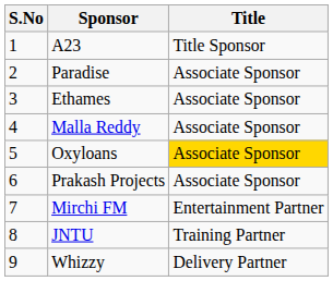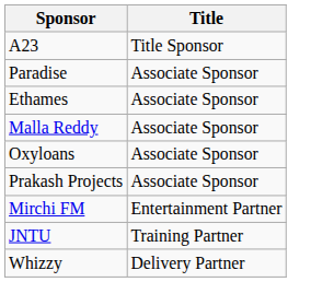- column: S.No | 1 | 2 | 3 | 4 | 5 | 6 | 7 | 8 | 9
Oxyloans | Title: gold background -> no background
